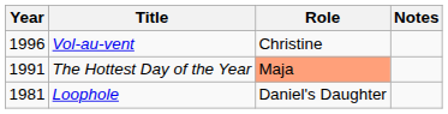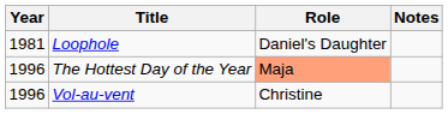rows swapped: Loophole <-> Vol-au-vent
The Hottest Day of the Year | Year: 1991 -> 1996
